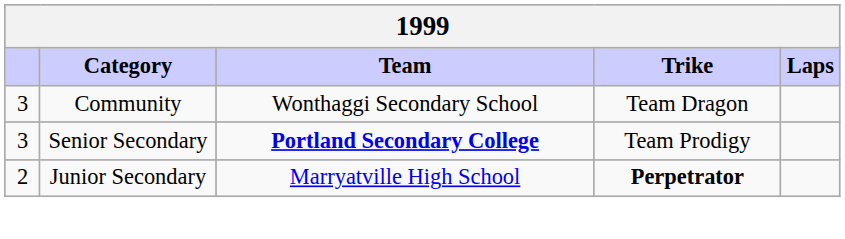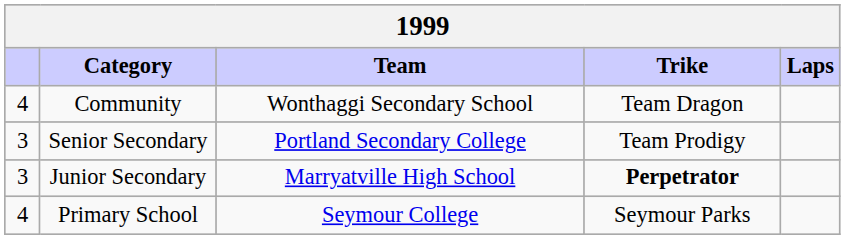Community | column 1: 3 -> 4
Senior Secondary | Team: bold -> normal
Junior Secondary | column 1: 2 -> 3
+ row: 4 | Primary School | Seymour College | Seymour Parks
